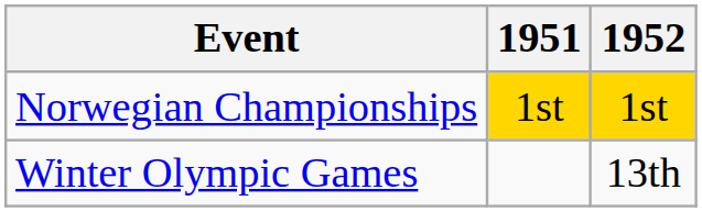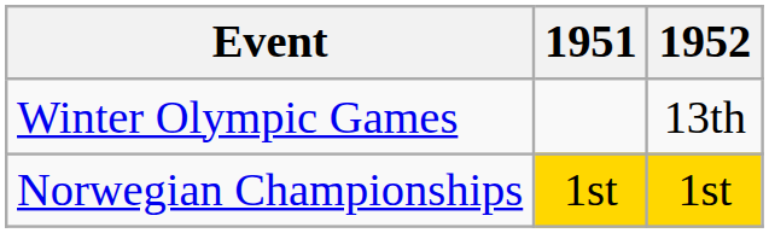rows swapped: Winter Olympic Games <-> Norwegian Championships
